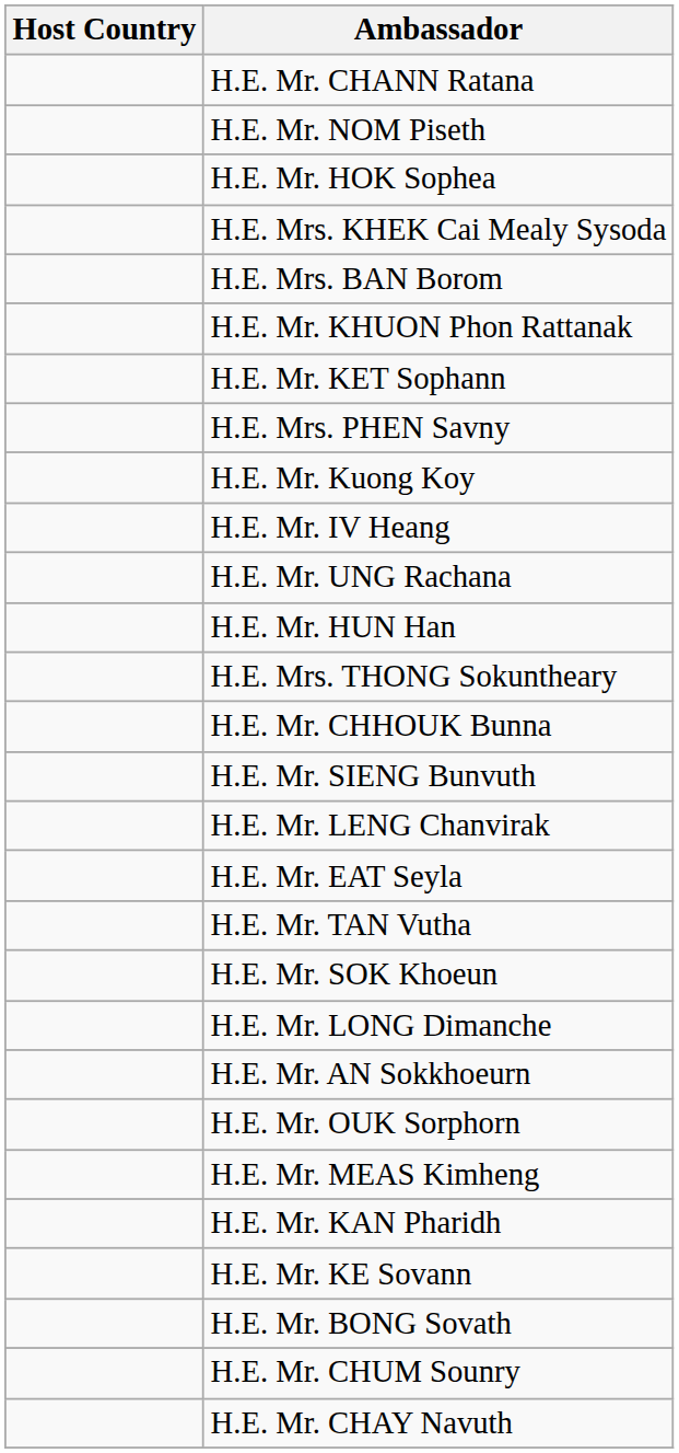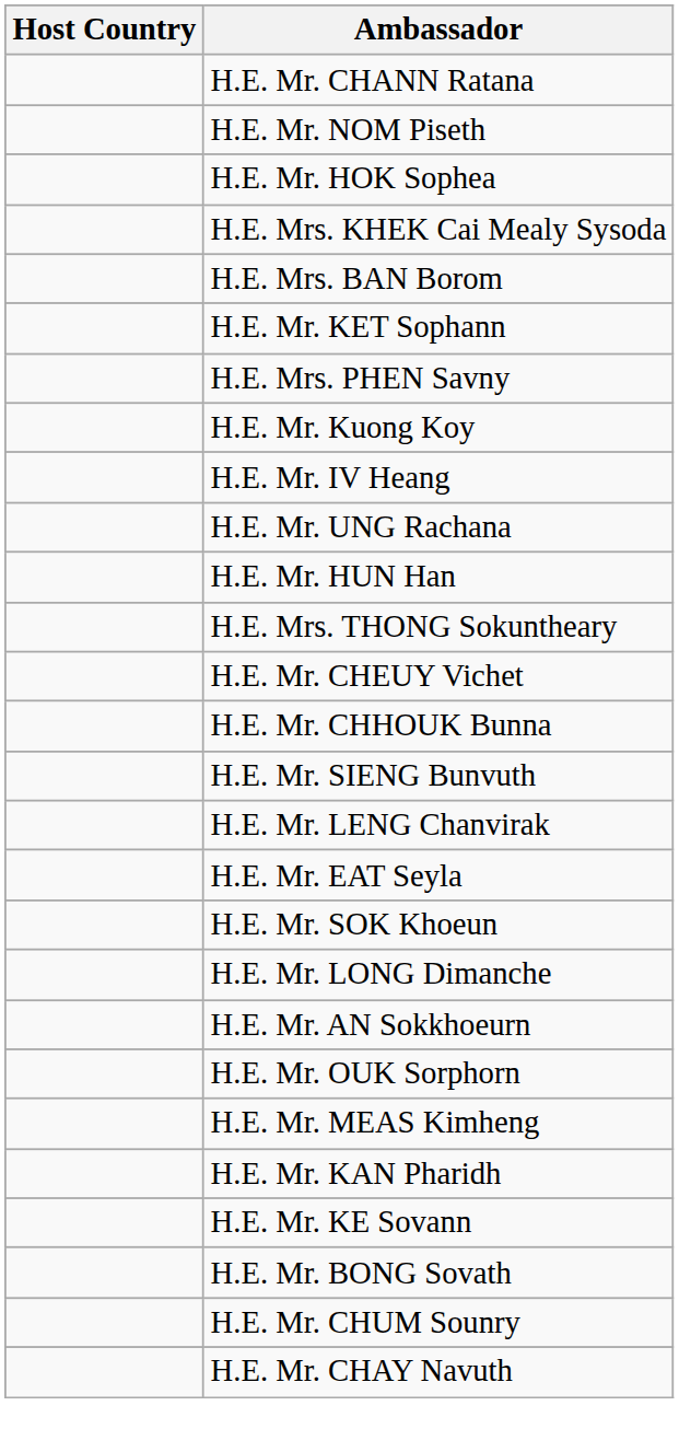- row: H.E. Mr. KHUON Phon Rattanak
+ row: H.E. Mr. CHEUY Vichet
- row: H.E. Mr. TAN Vutha
